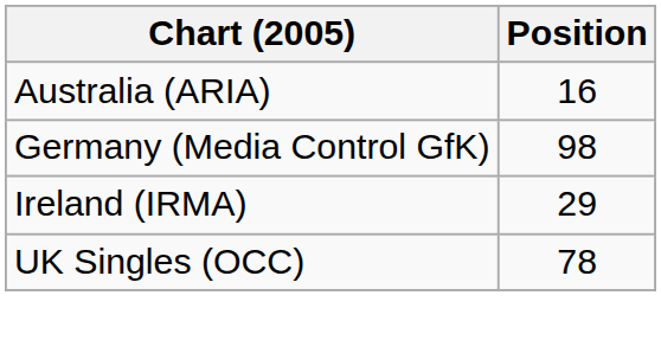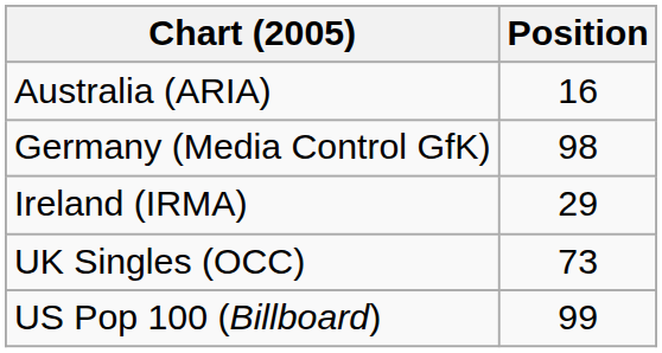UK Singles (OCC) | Position: 78 -> 73
+ row: US Pop 100 (Billboard) | 99
